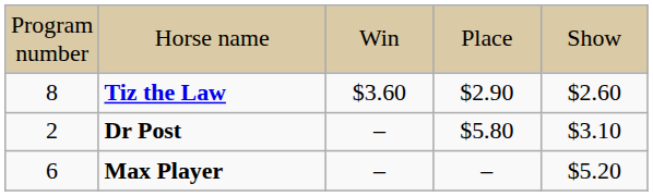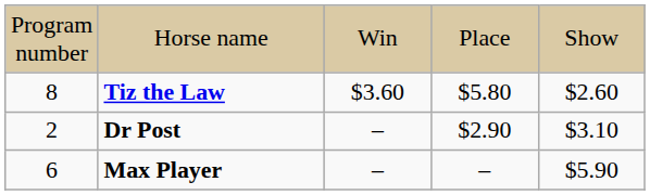Tiz the Law | column 4: $2.90 -> $5.80
Dr Post | column 4: $5.80 -> $2.90
Max Player | column 5: $5.20 -> $5.90
